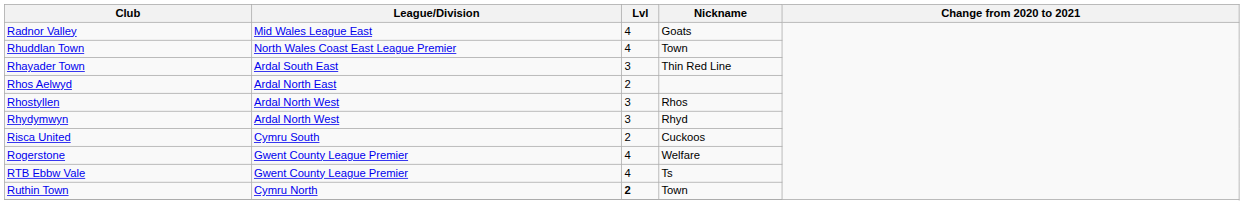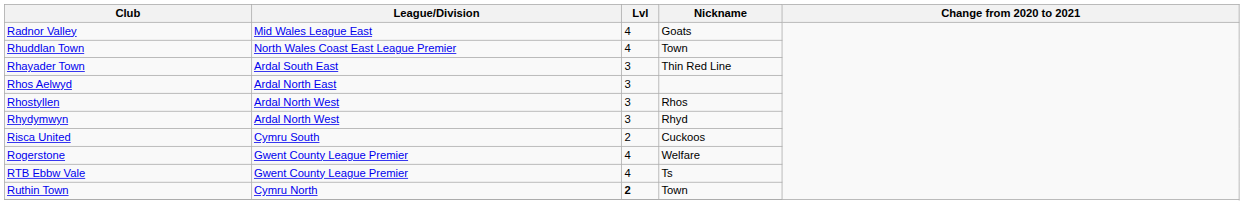Rhos Aelwyd | Lvl: 2 -> 3
